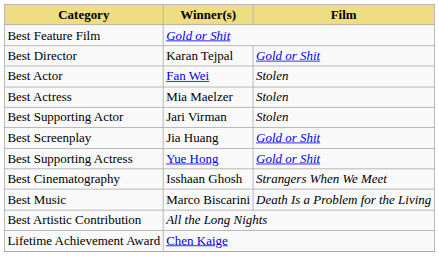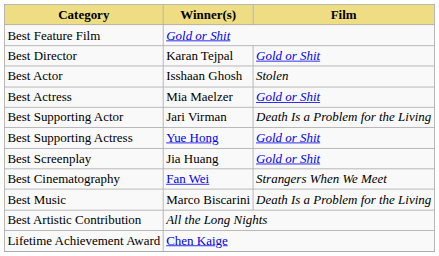Best Actor | Winner(s): Fan Wei -> Isshaan Ghosh
Best Actress | Film: Stolen -> Gold or Shit
Best Supporting Actor | Film: Stolen -> Death Is a Problem for the Living
rows swapped: Best Supporting Actress <-> Best Screenplay
Best Cinematography | Winner(s): Isshaan Ghosh -> Fan Wei
